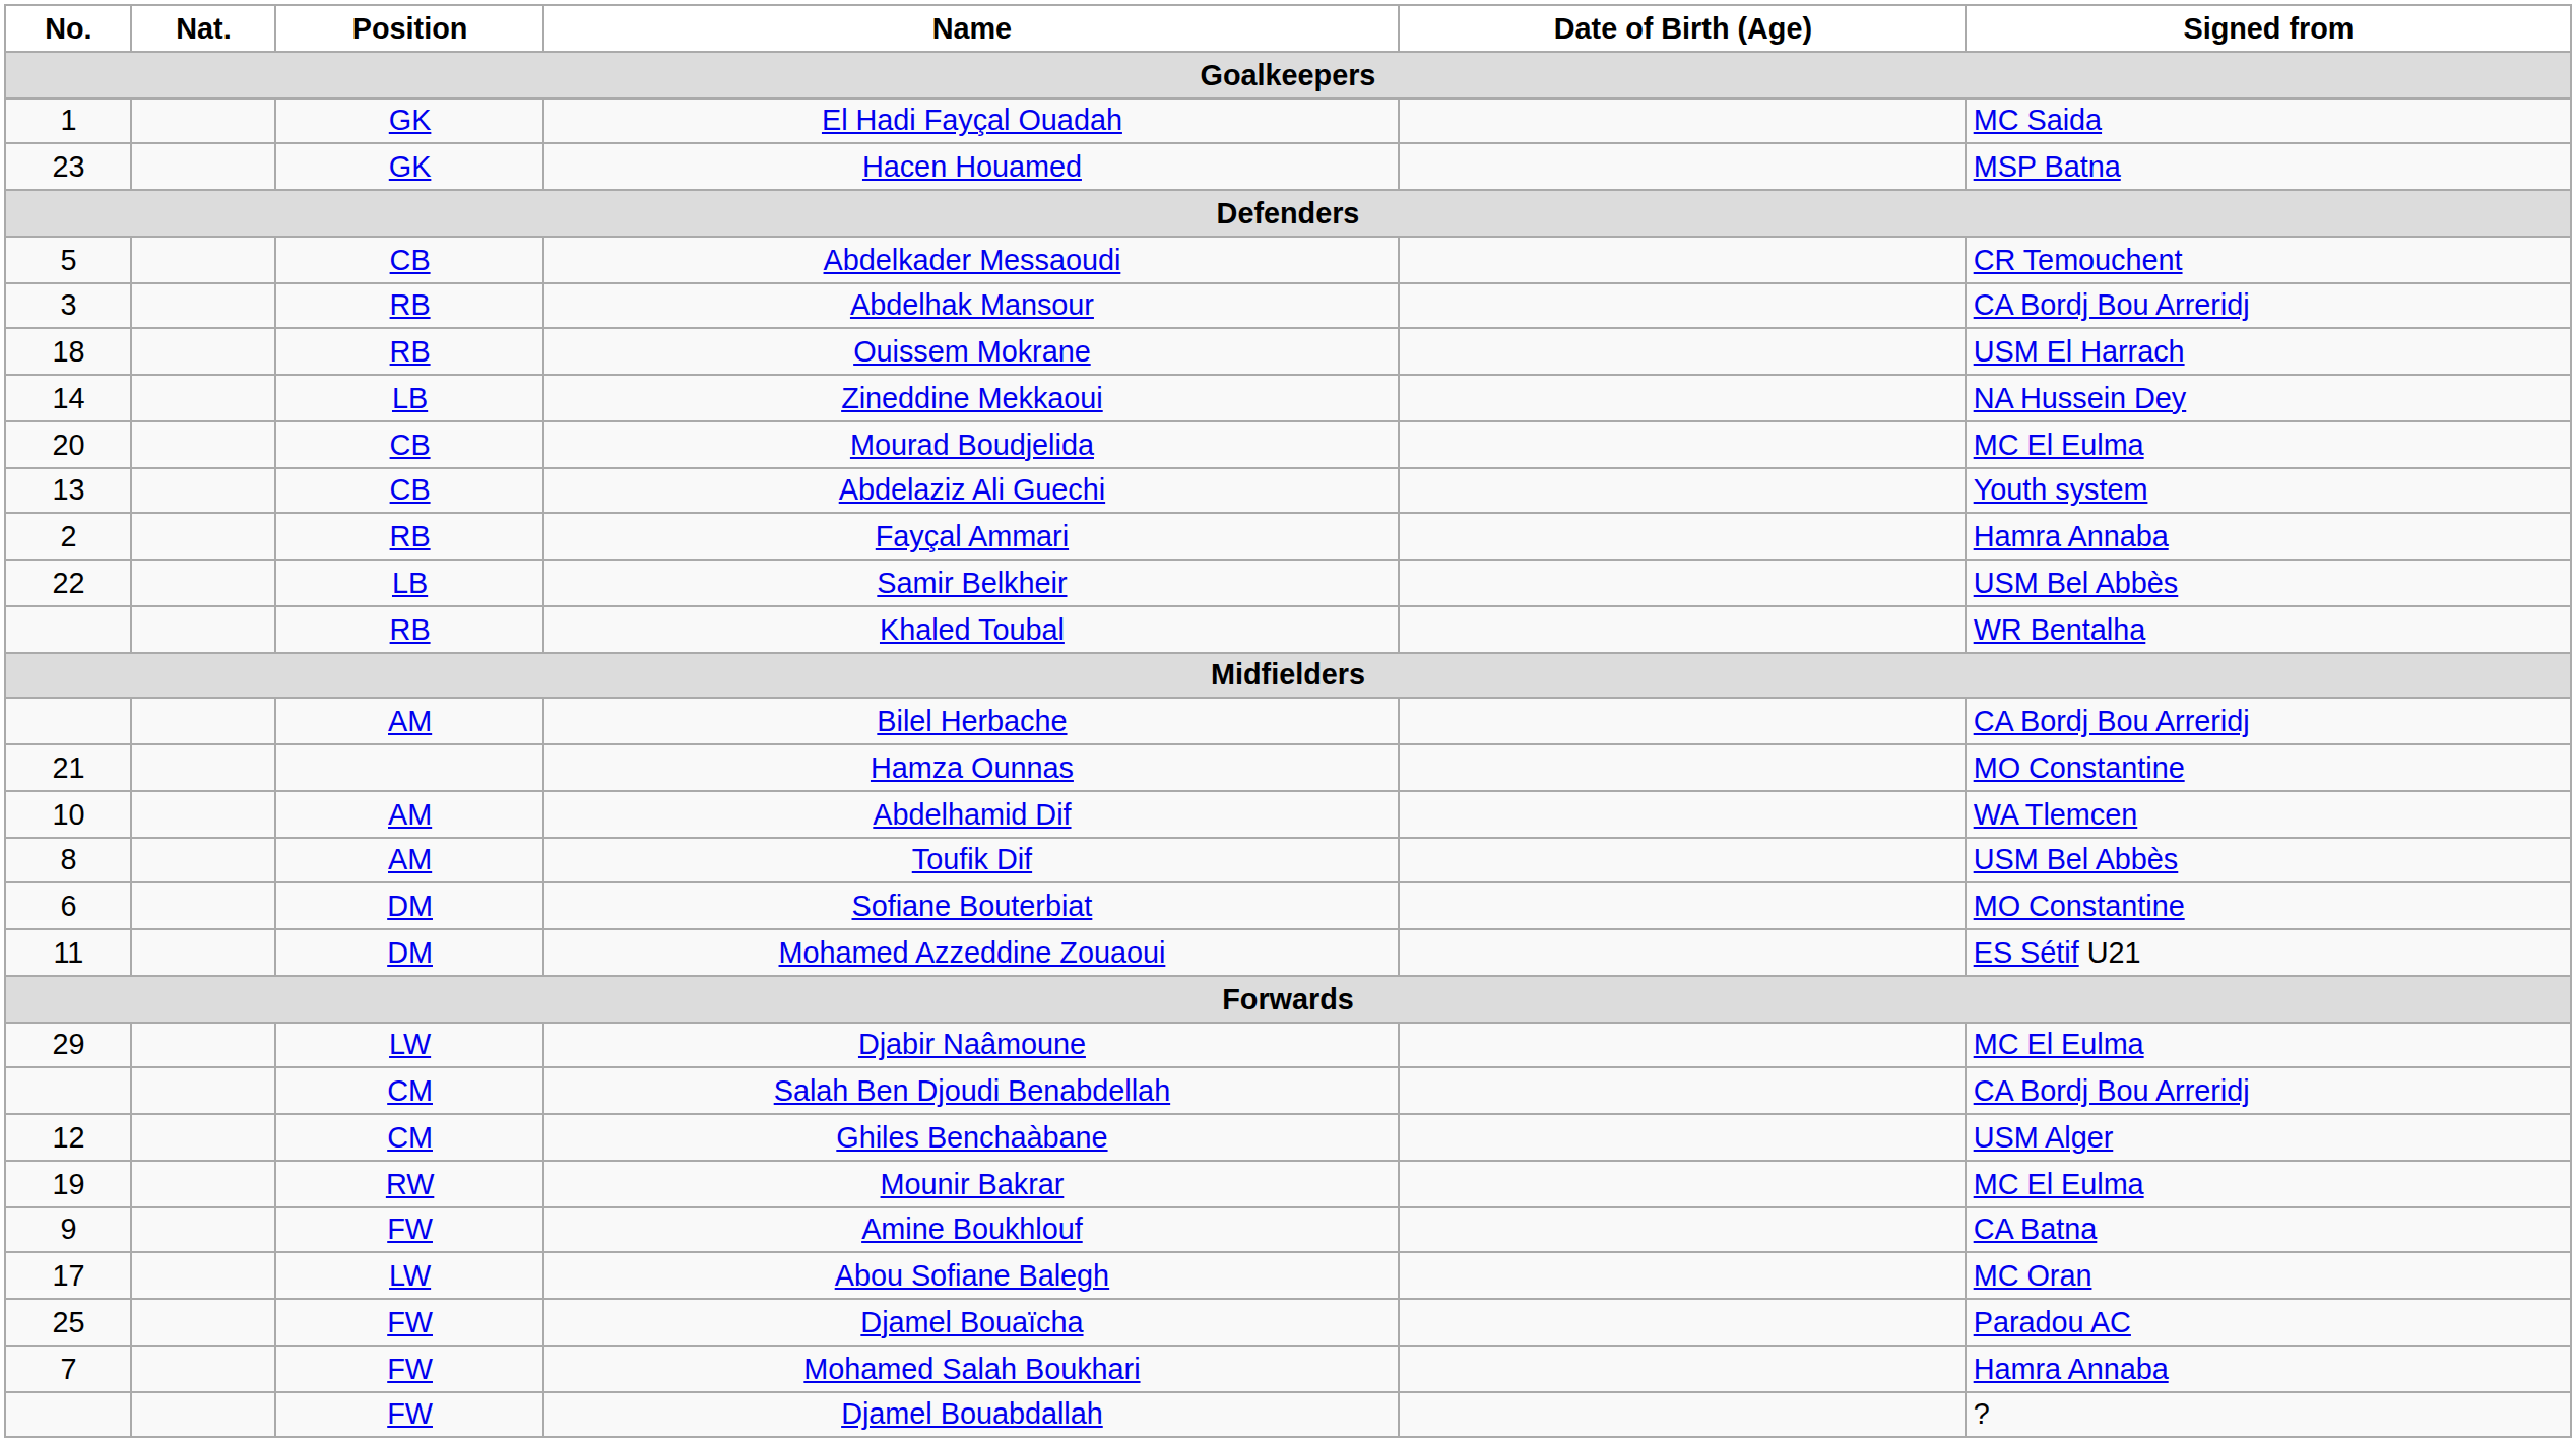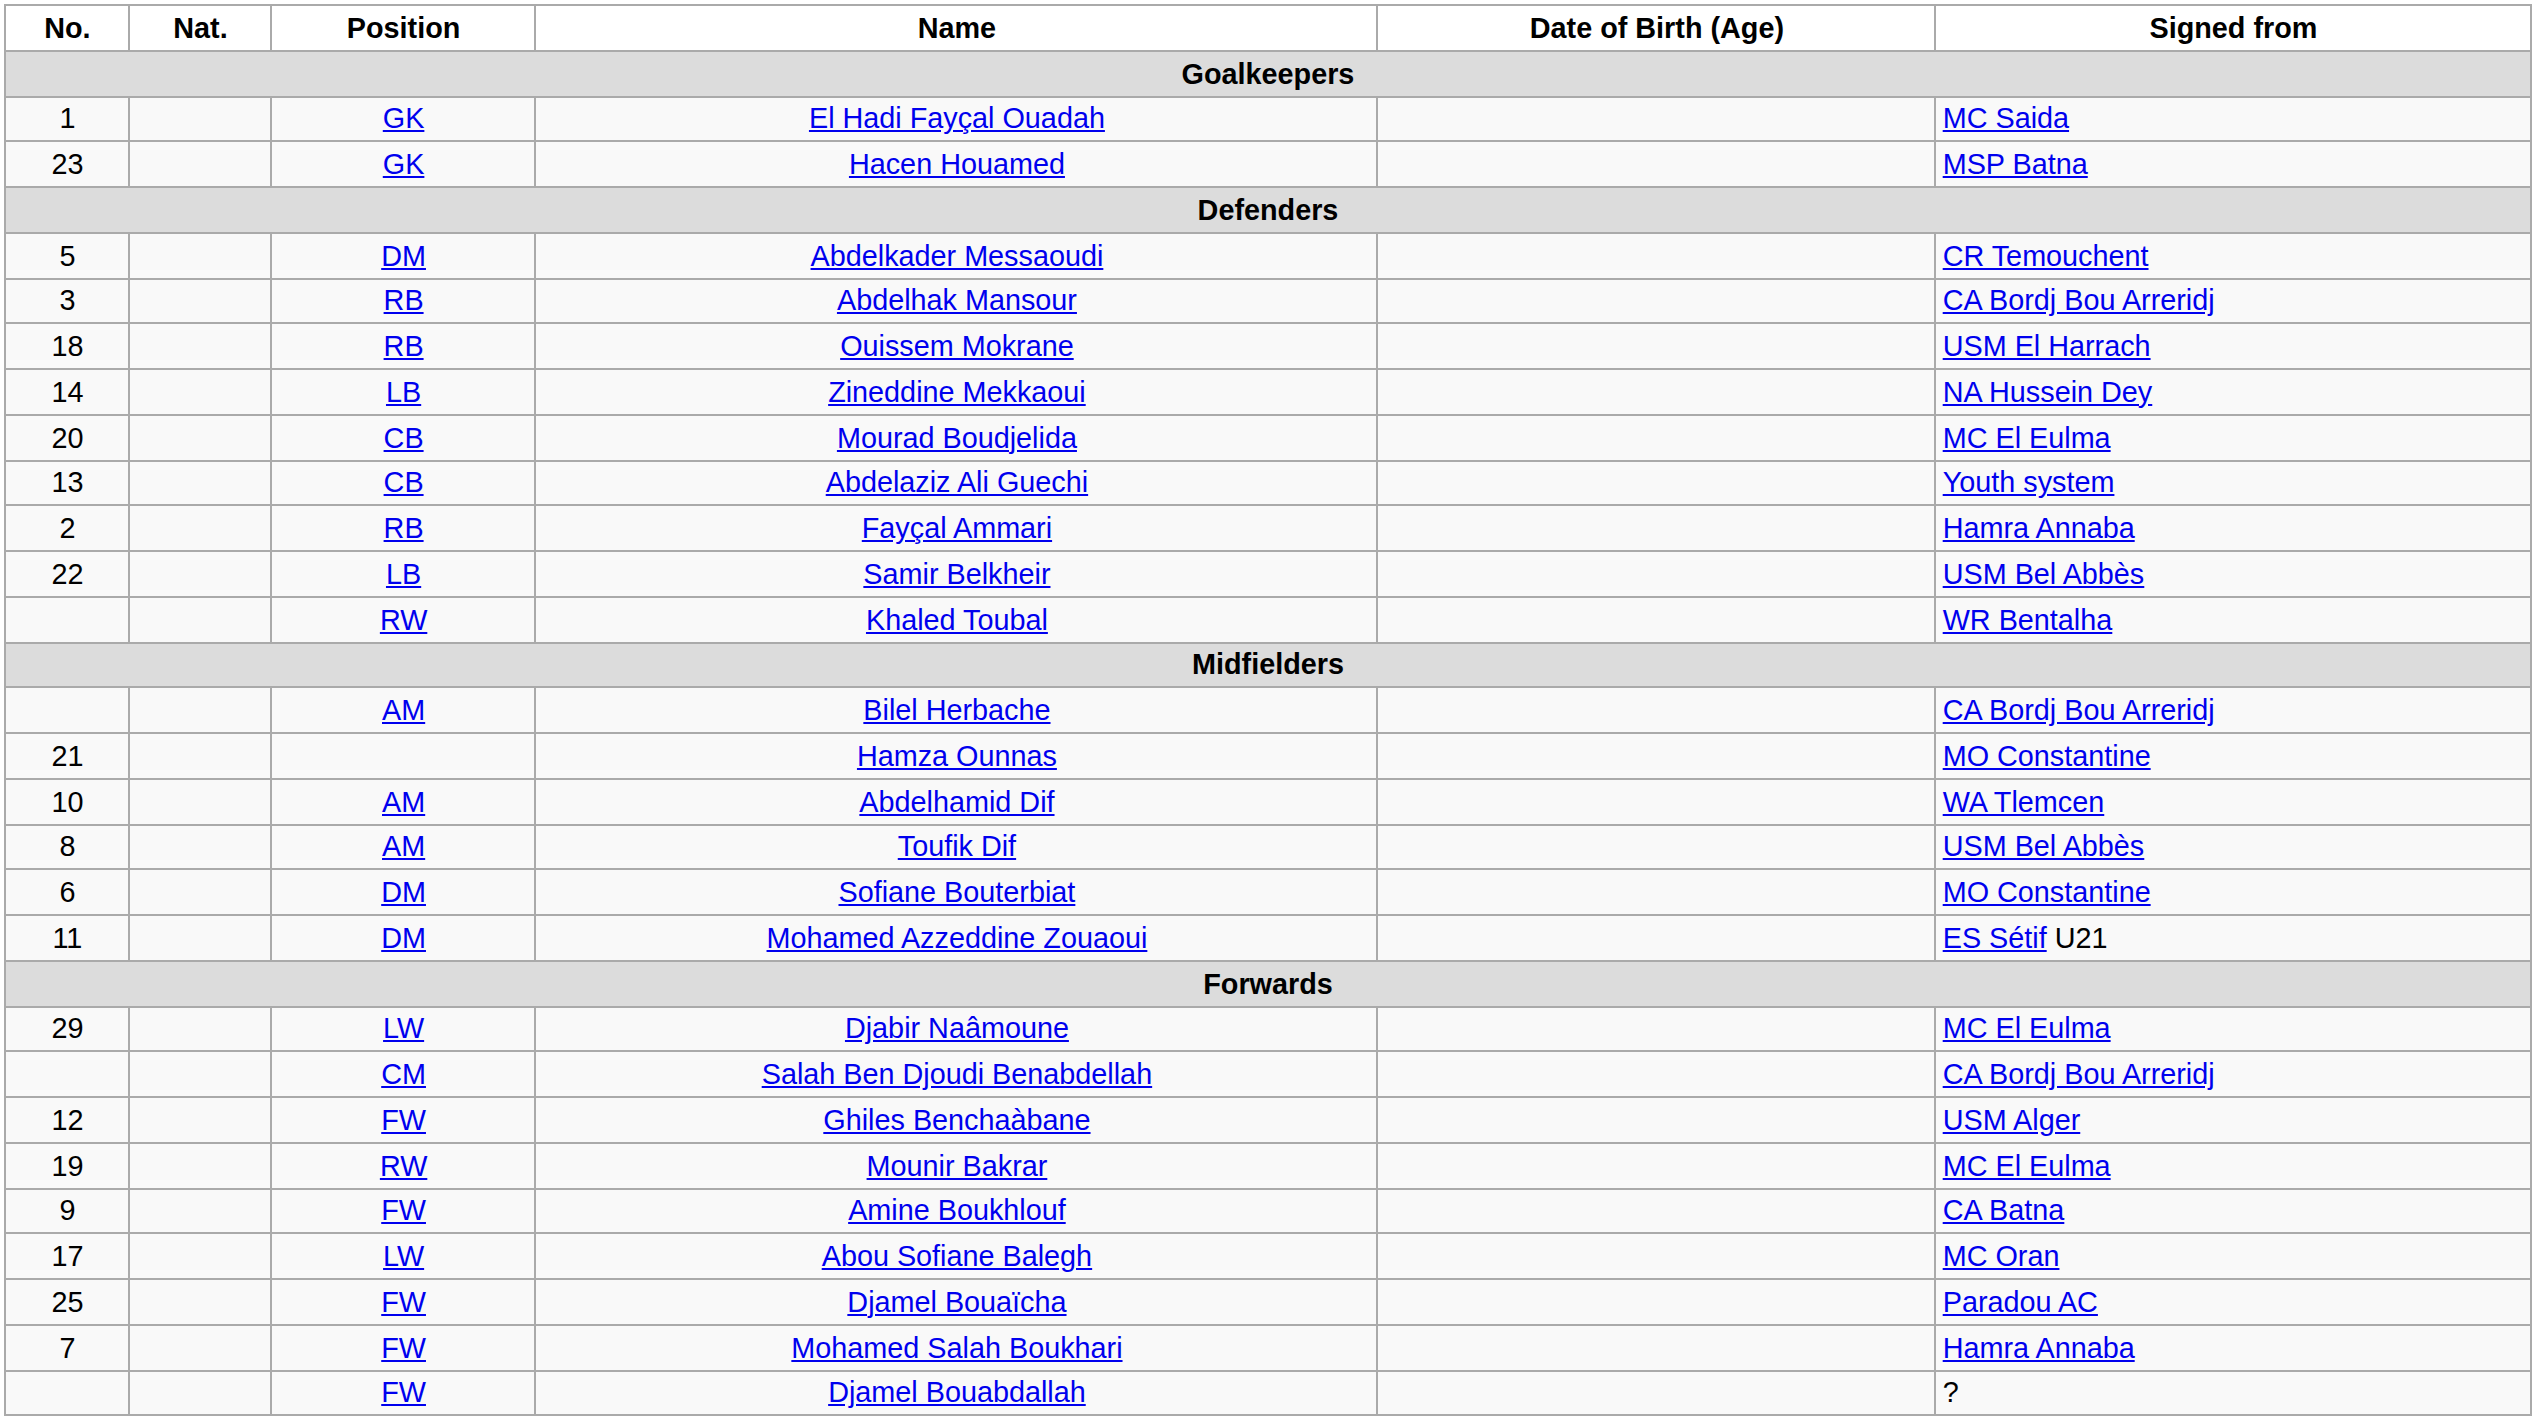Abdelkader Messaoudi | Position: CB -> DM
Khaled Toubal | Position: RB -> RW
Ghiles Benchaàbane | Position: CM -> FW
